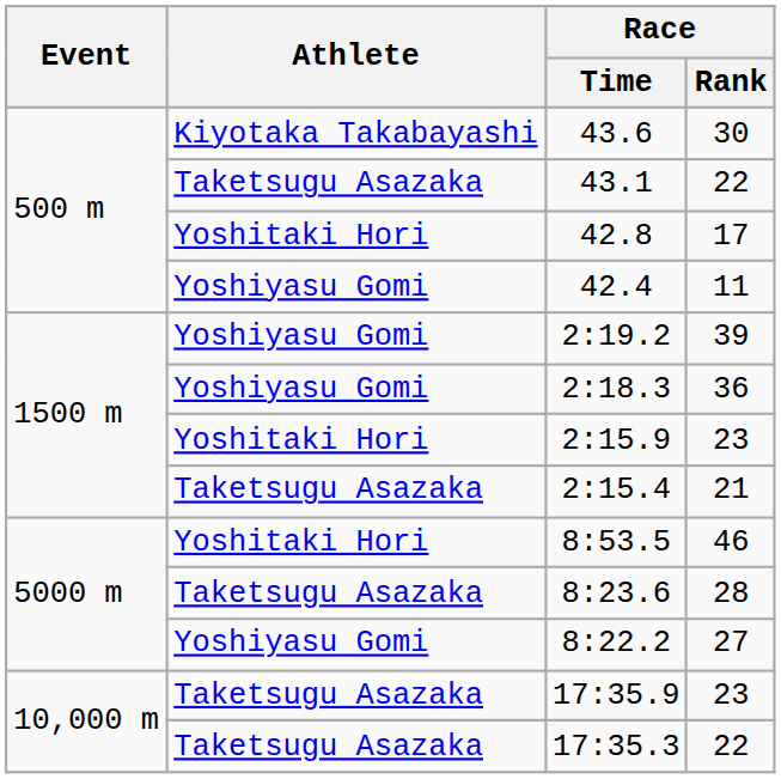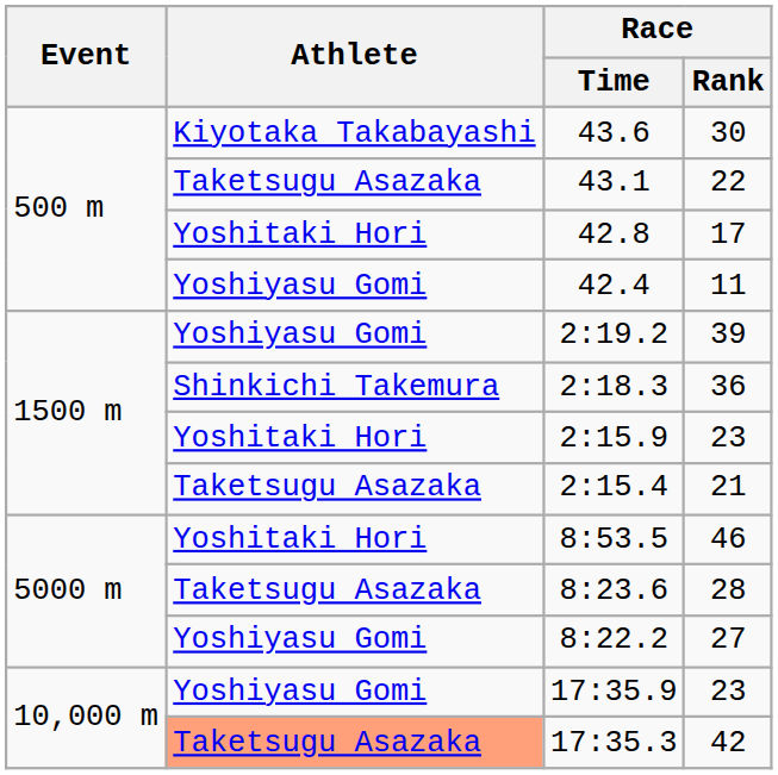2:18.3 | Athlete: Yoshiyasu Gomi -> Shinkichi Takemura
17:35.9 | Athlete: Taketsugu Asazaka -> Yoshiyasu Gomi
17:35.3 | Athlete: no background -> lightsalmon background
17:35.3 | Race / Rank: 22 -> 42
